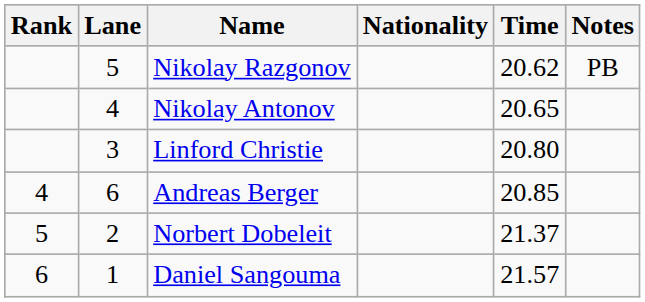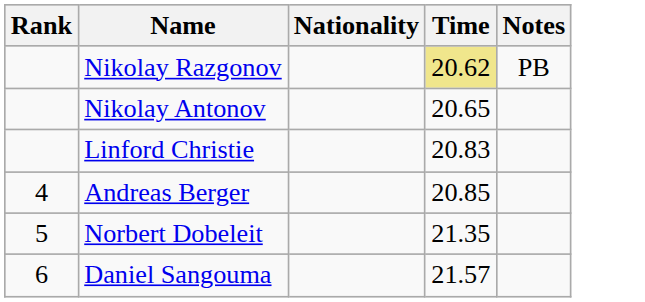- column: Lane | 5 | 4 | 3 | 6 | 2 | 1
Nikolay Razgonov | Time: no background -> khaki background
Linford Christie | Time: 20.80 -> 20.83
Norbert Dobeleit | Time: 21.37 -> 21.35
